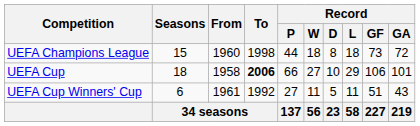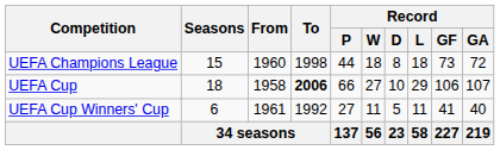UEFA Cup | Record / GA: 101 -> 107
UEFA Cup Winners' Cup | Record / GF: 51 -> 41
UEFA Cup Winners' Cup | Record / GA: 43 -> 40
